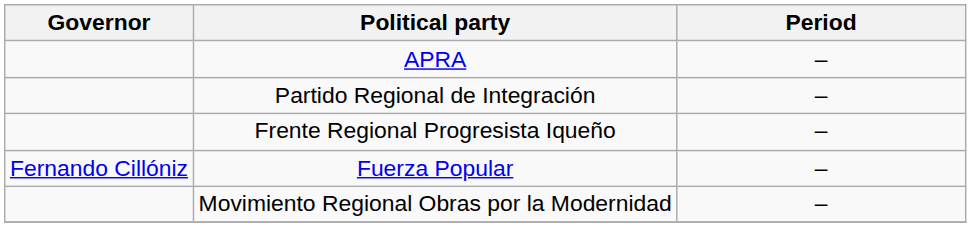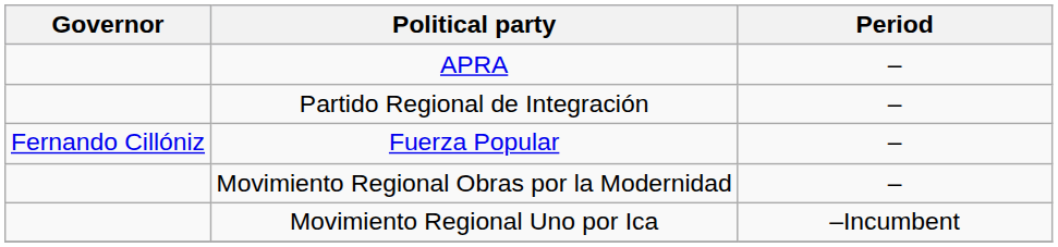- row: Frente Regional Progresista Iqueño | –
+ row: Movimiento Regional Uno por Ica | –Incumbent
